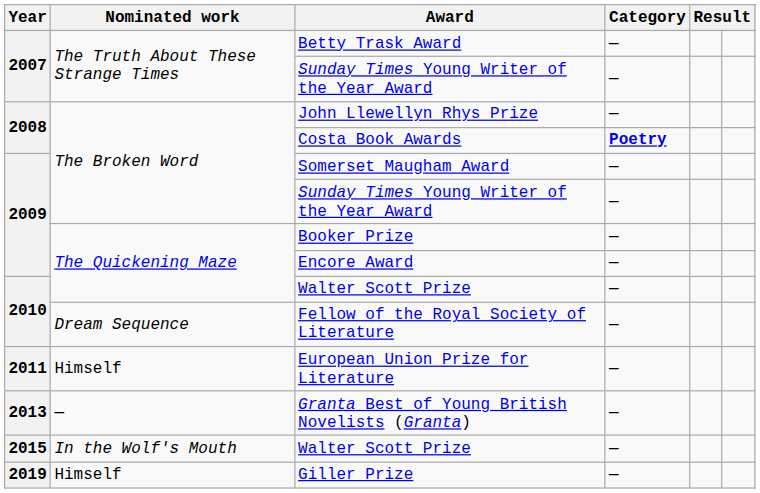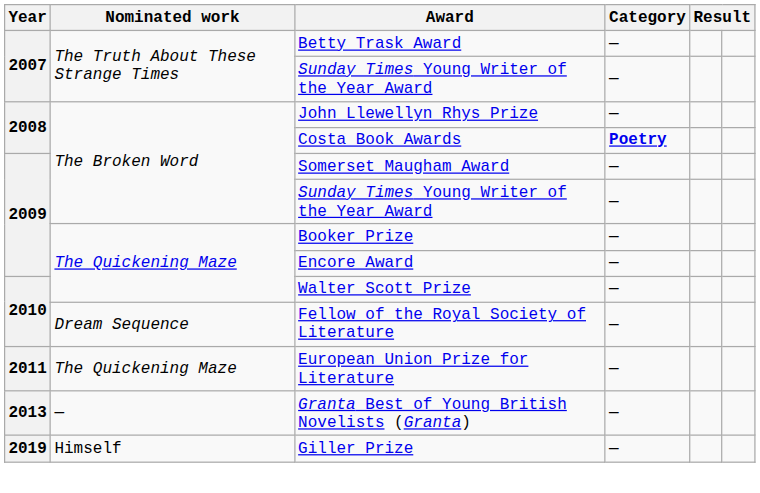European Union Prize for Literature | Nominated work: Himself -> The Quickening Maze
- row: 2015 | In the Wolf's Mouth | Walter Scott Prize | —
